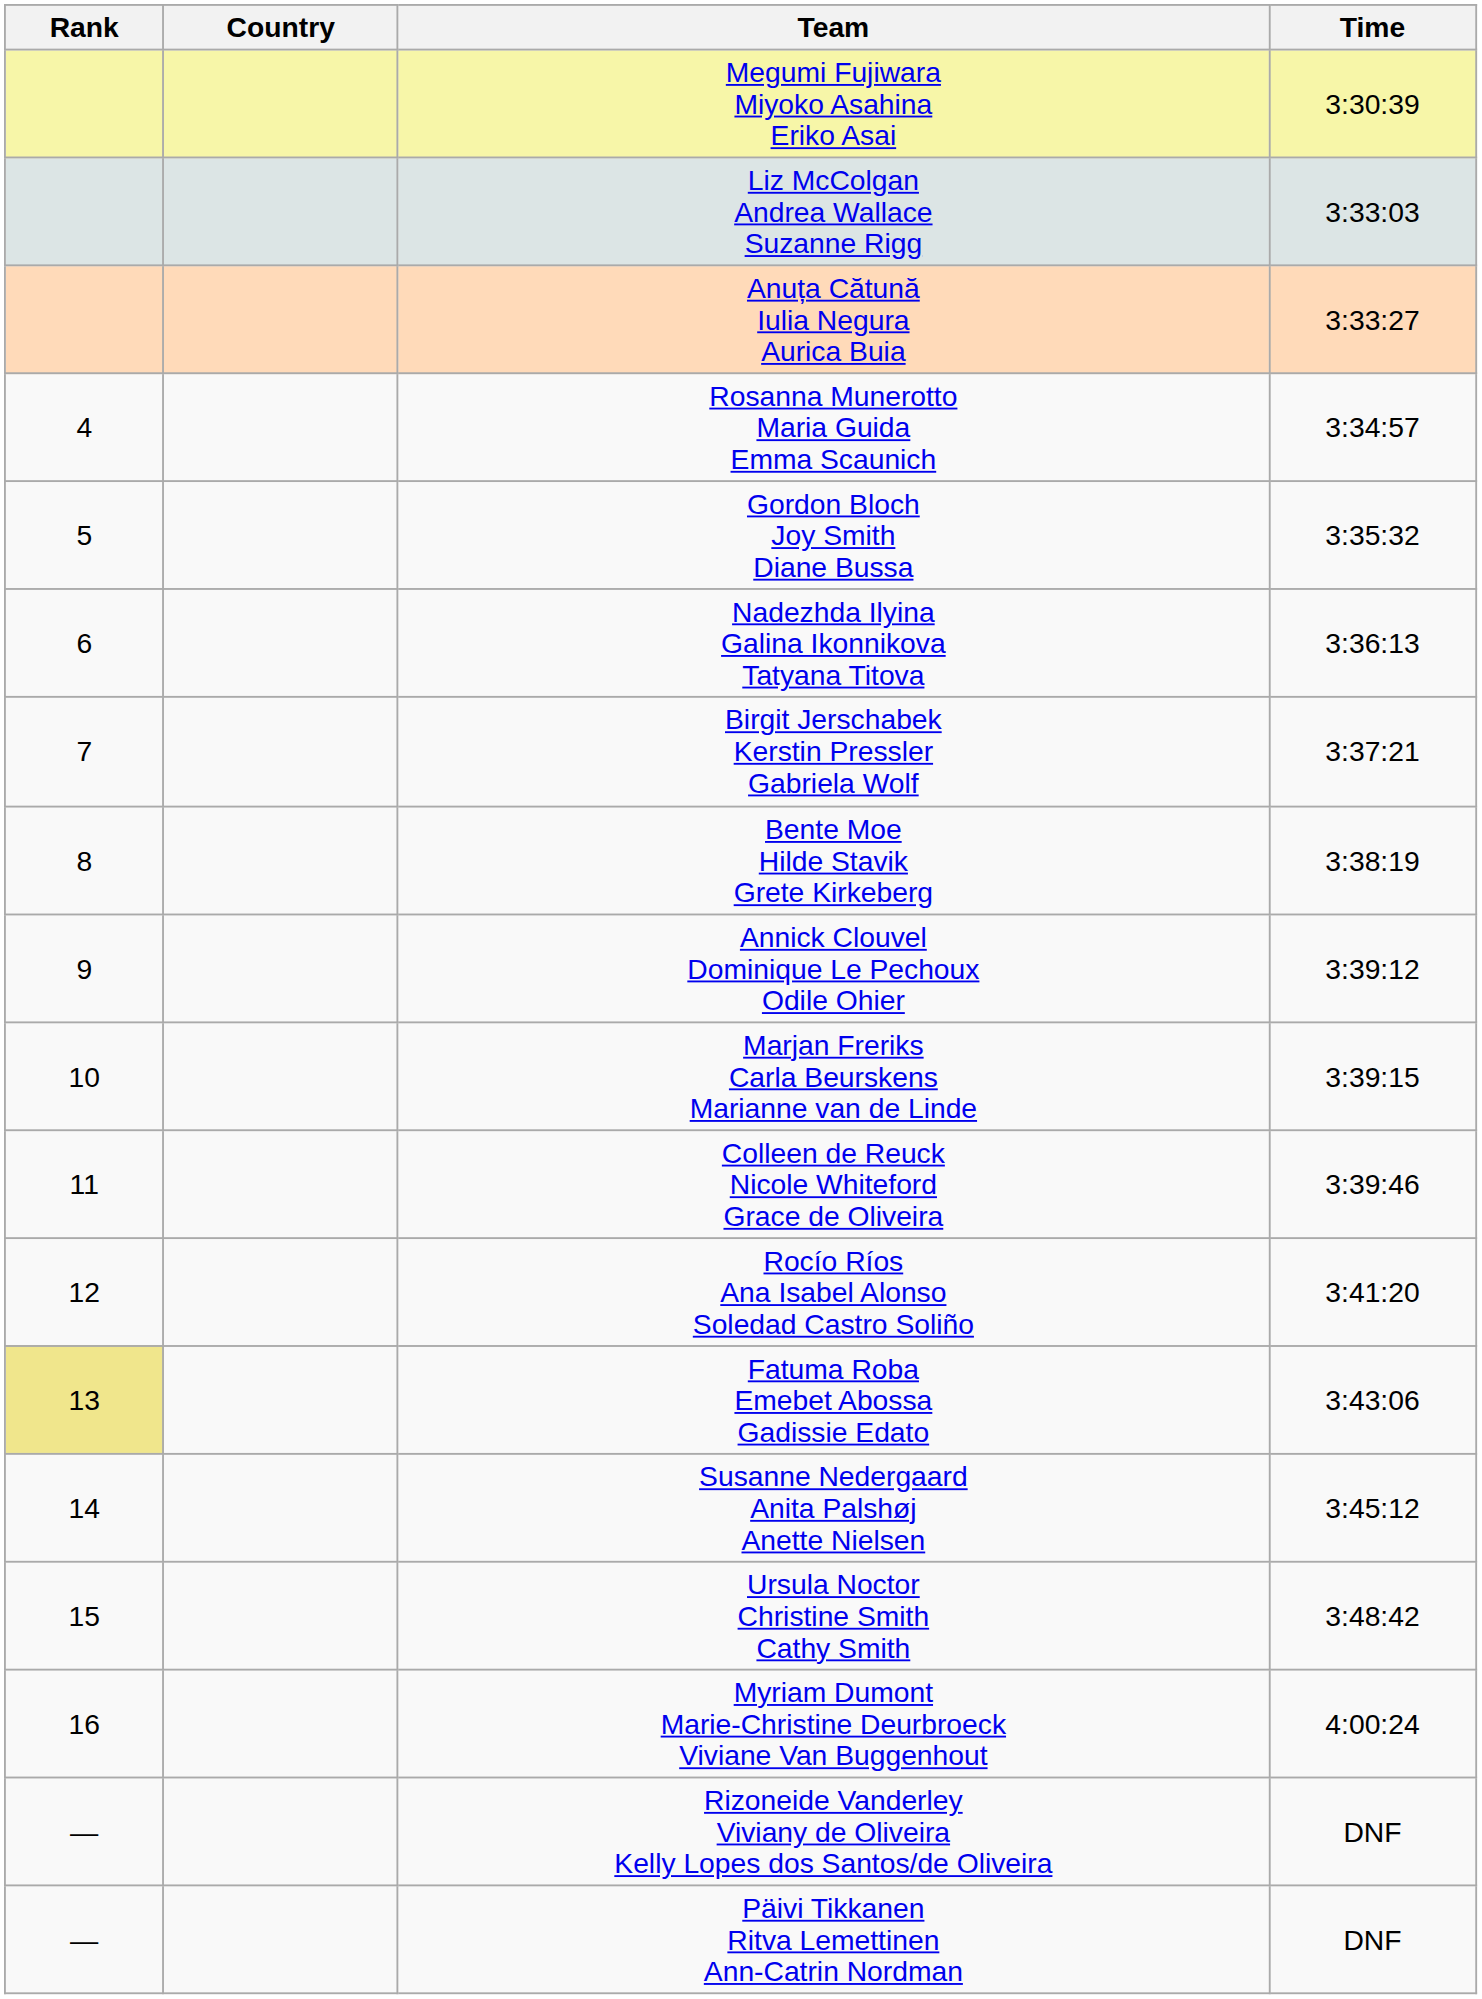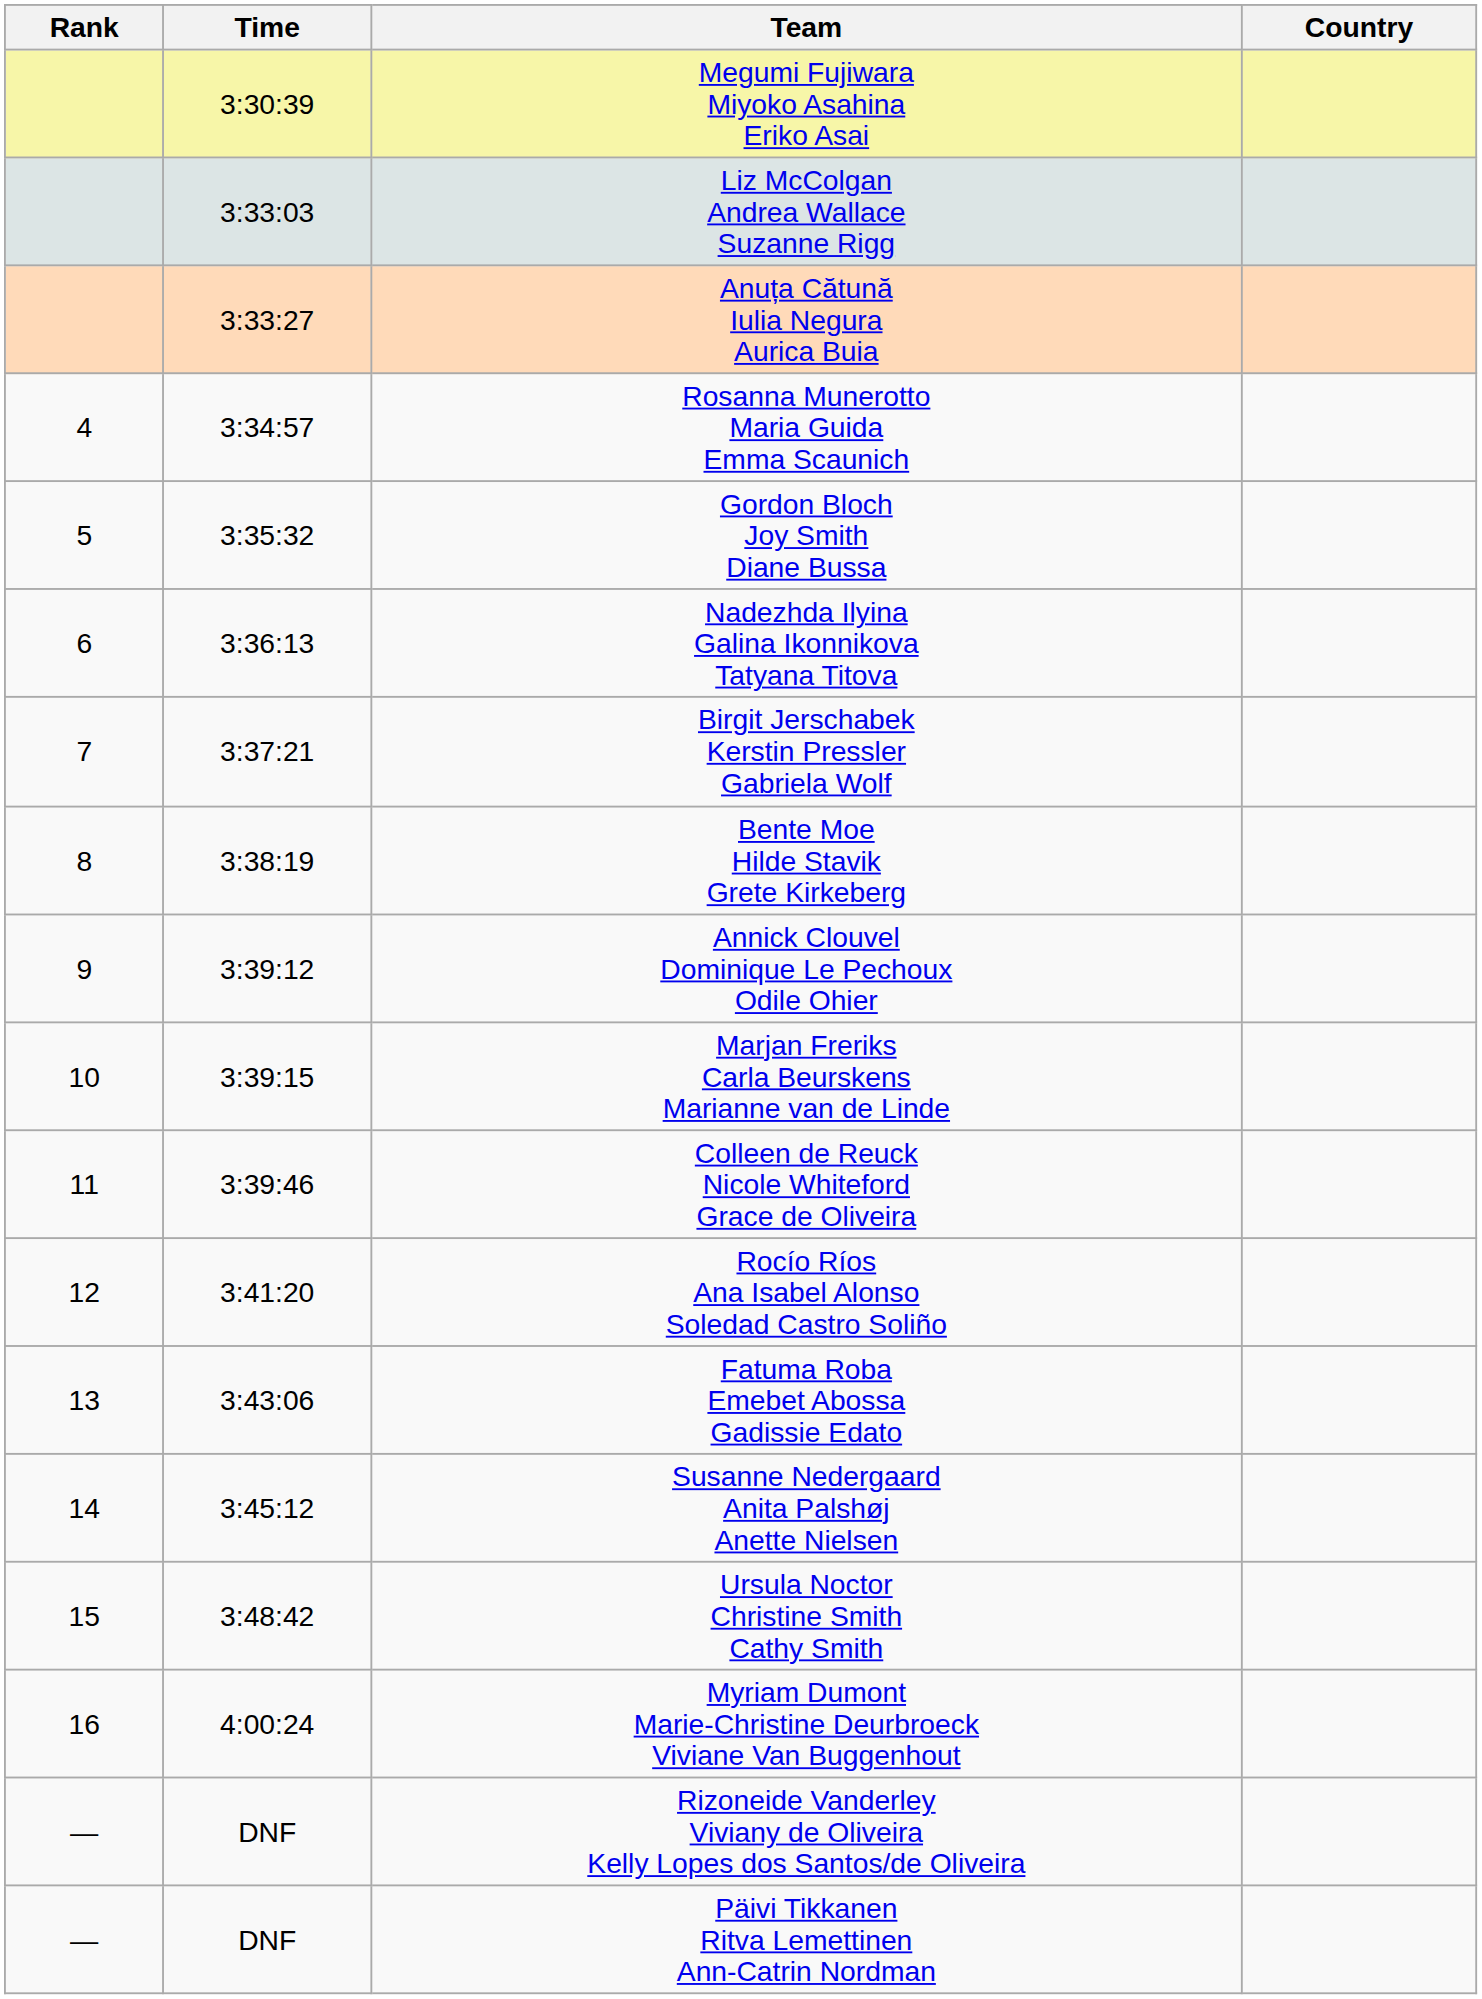columns swapped: Country <-> Time
Fatuma Roba Emebet Abossa Gadissie Edato | Rank: khaki background -> no background
